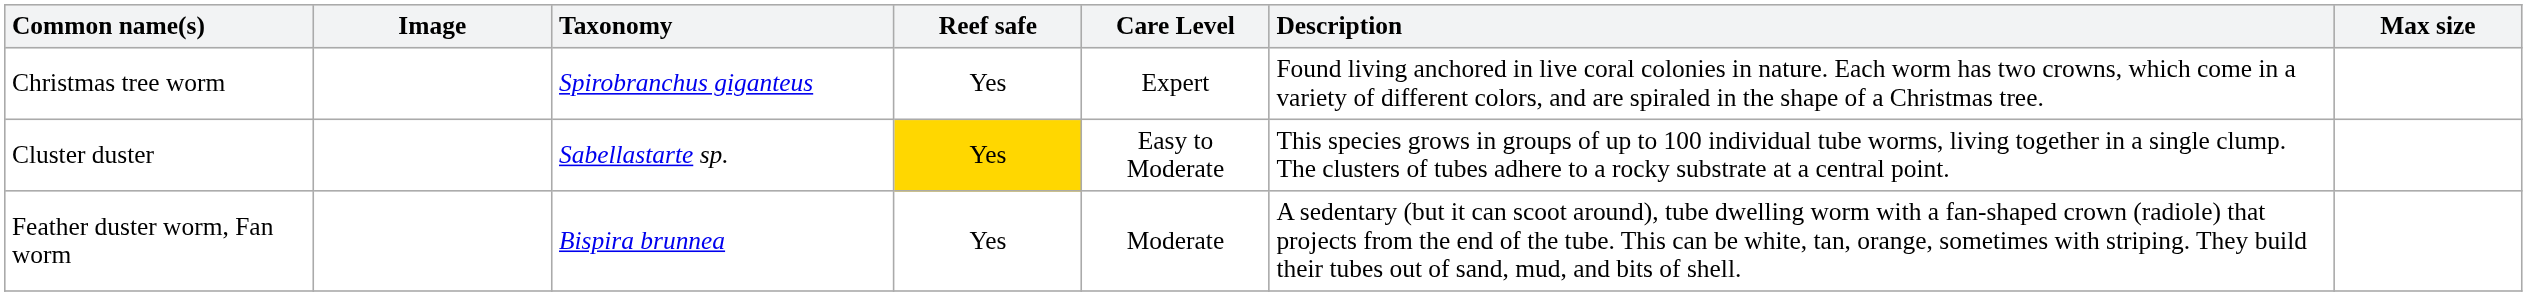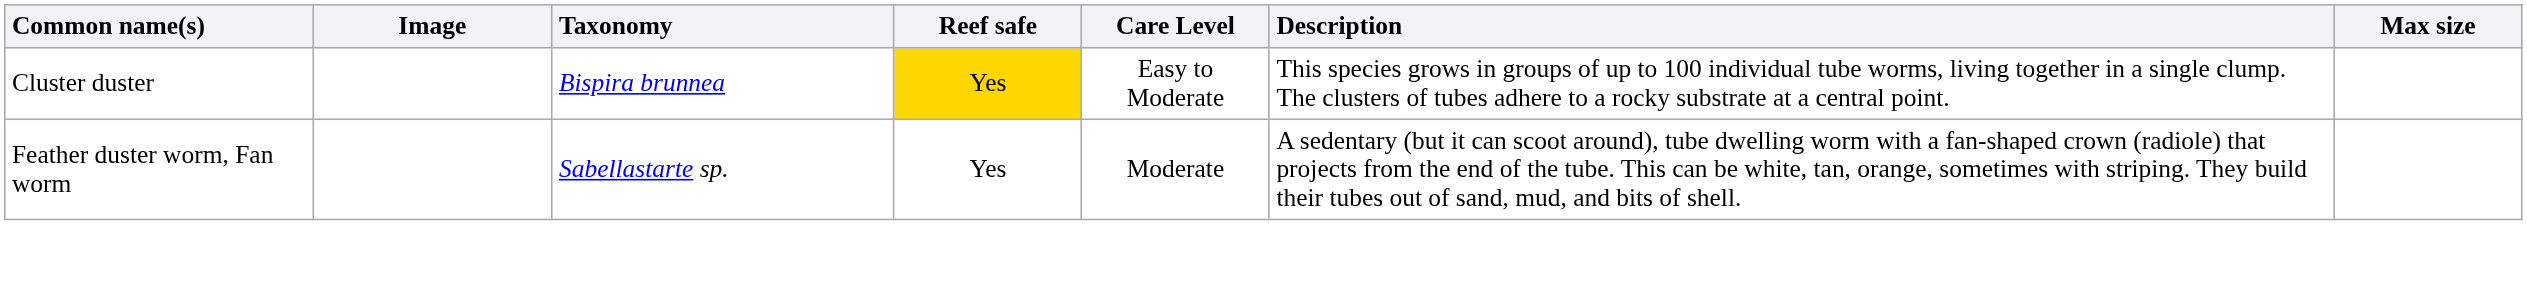- row: Christmas tree worm | Spirobranchus giganteus | Yes | Expert | Found living anchored in live coral colonies in nature. Each worm has two crowns, which come in a variety of different colors, and are spiraled in the shape of a Christmas tree.
Cluster duster | Taxonomy: Sabellastarte sp. -> Bispira brunnea
Feather duster worm, Fan worm | Taxonomy: Bispira brunnea -> Sabellastarte sp.
